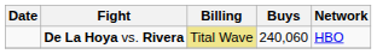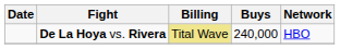De La Hoya vs. Rivera | Buys: 240,060 -> 240,000
